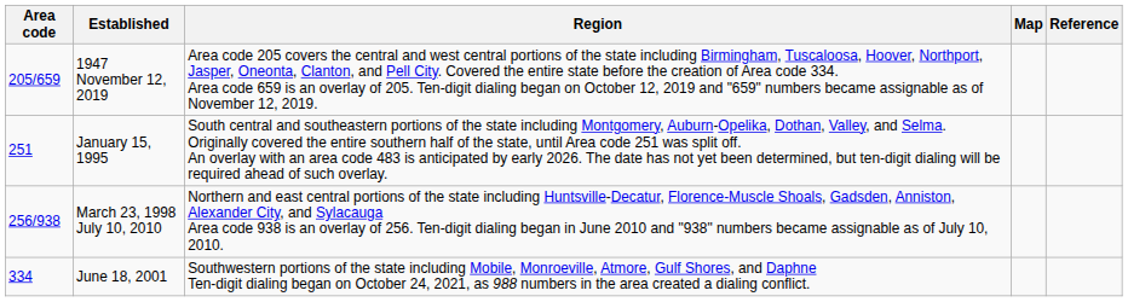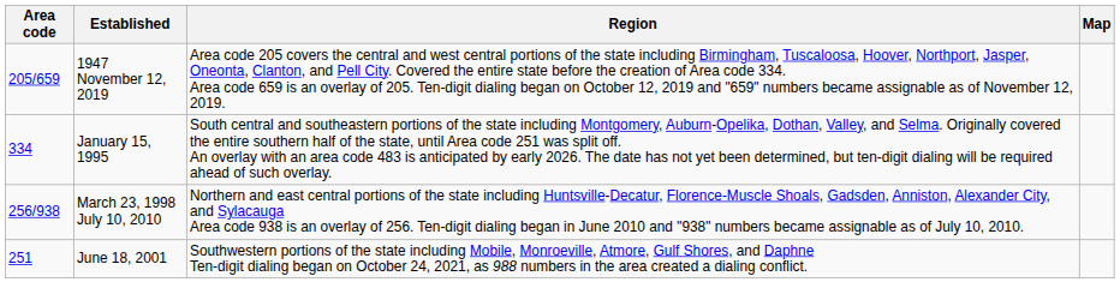- column: Reference
January 15, 1995 | Area code: 251 -> 334
June 18, 2001 | Area code: 334 -> 251
